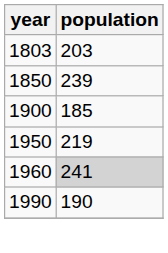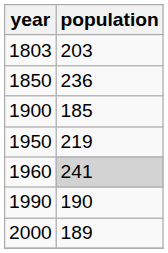1850 | population: 239 -> 236
+ row: 2000 | 189
